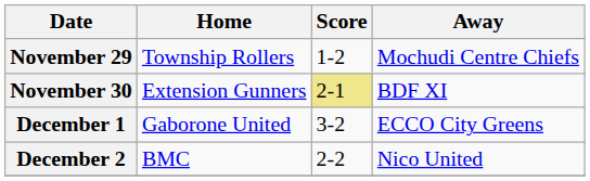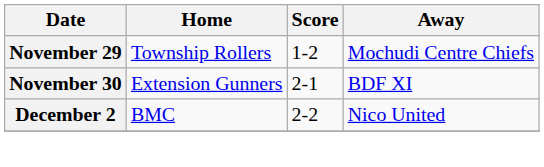November 30 | Score: khaki background -> no background
- row: December 1 | Gaborone United | 3-2 | ECCO City Greens
